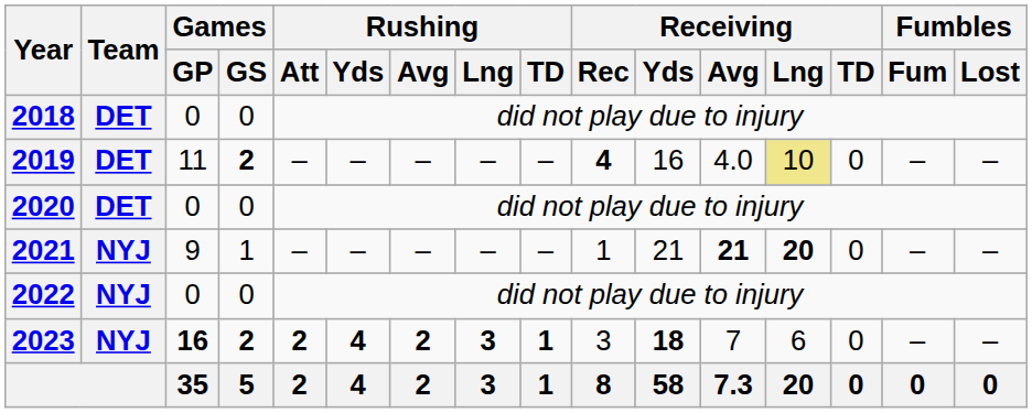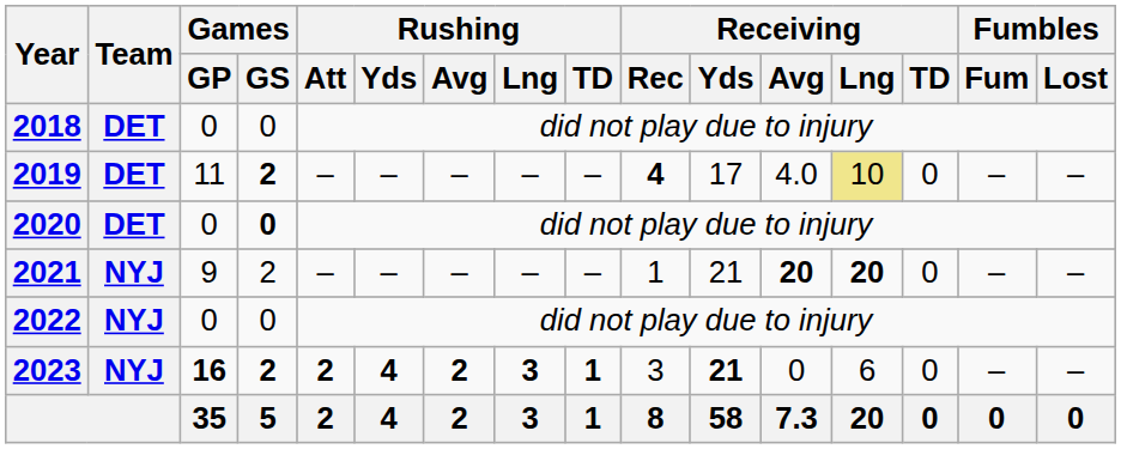2019 | Receiving / Yds: 16 -> 17
2020 | Games / GS: normal -> bold
2021 | Games / GS: 1 -> 2
2021 | Receiving / Avg: 21 -> 20
2023 | Receiving / Yds: 18 -> 21
2023 | Receiving / Avg: 7 -> 0
